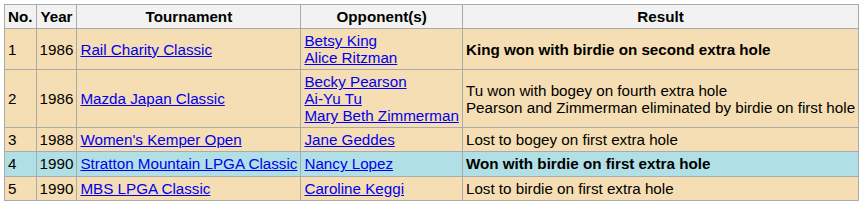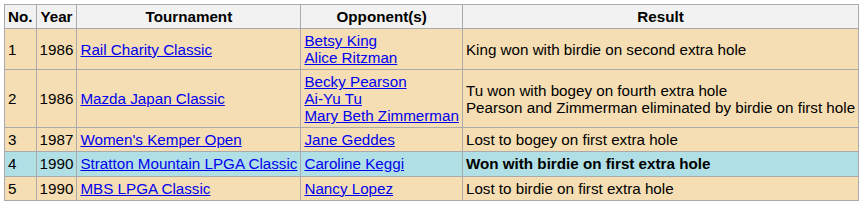Rail Charity Classic | Result: bold -> normal
Women's Kemper Open | Year: 1988 -> 1987
Stratton Mountain LPGA Classic | Opponent(s): Nancy Lopez -> Caroline Keggi
MBS LPGA Classic | Opponent(s): Caroline Keggi -> Nancy Lopez
